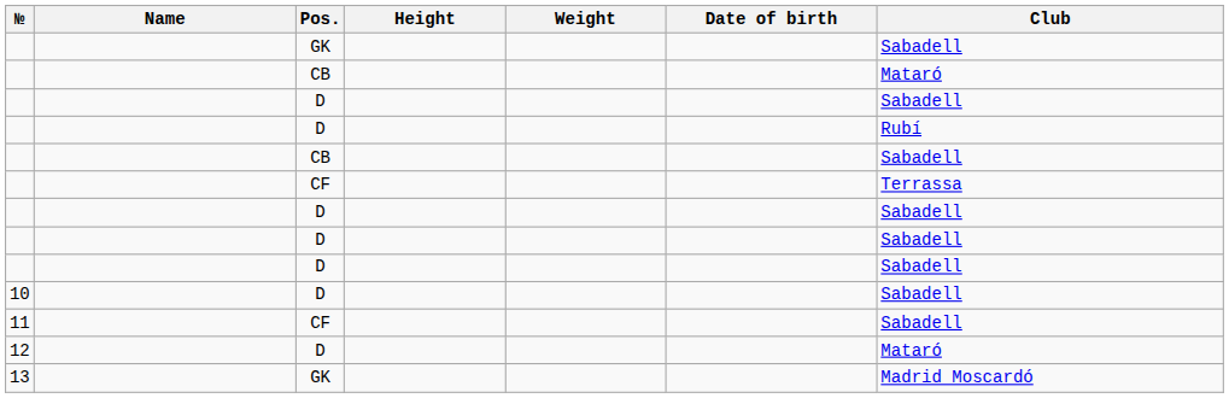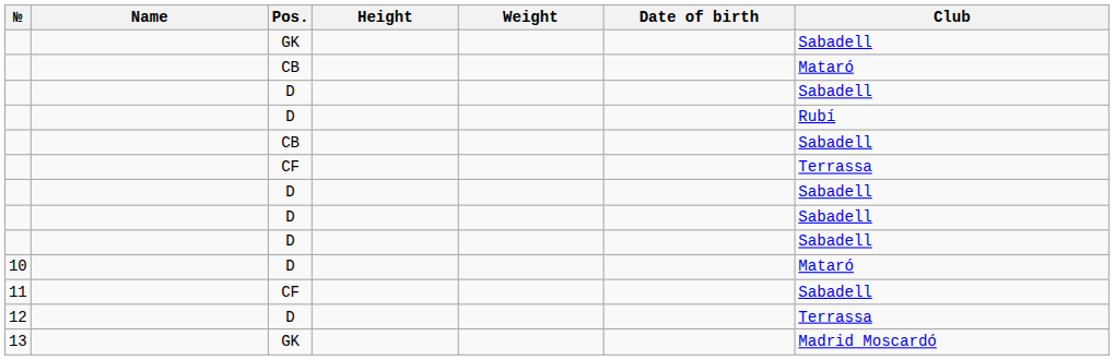10 | Club: Sabadell -> Mataró
12 | Club: Mataró -> Terrassa
